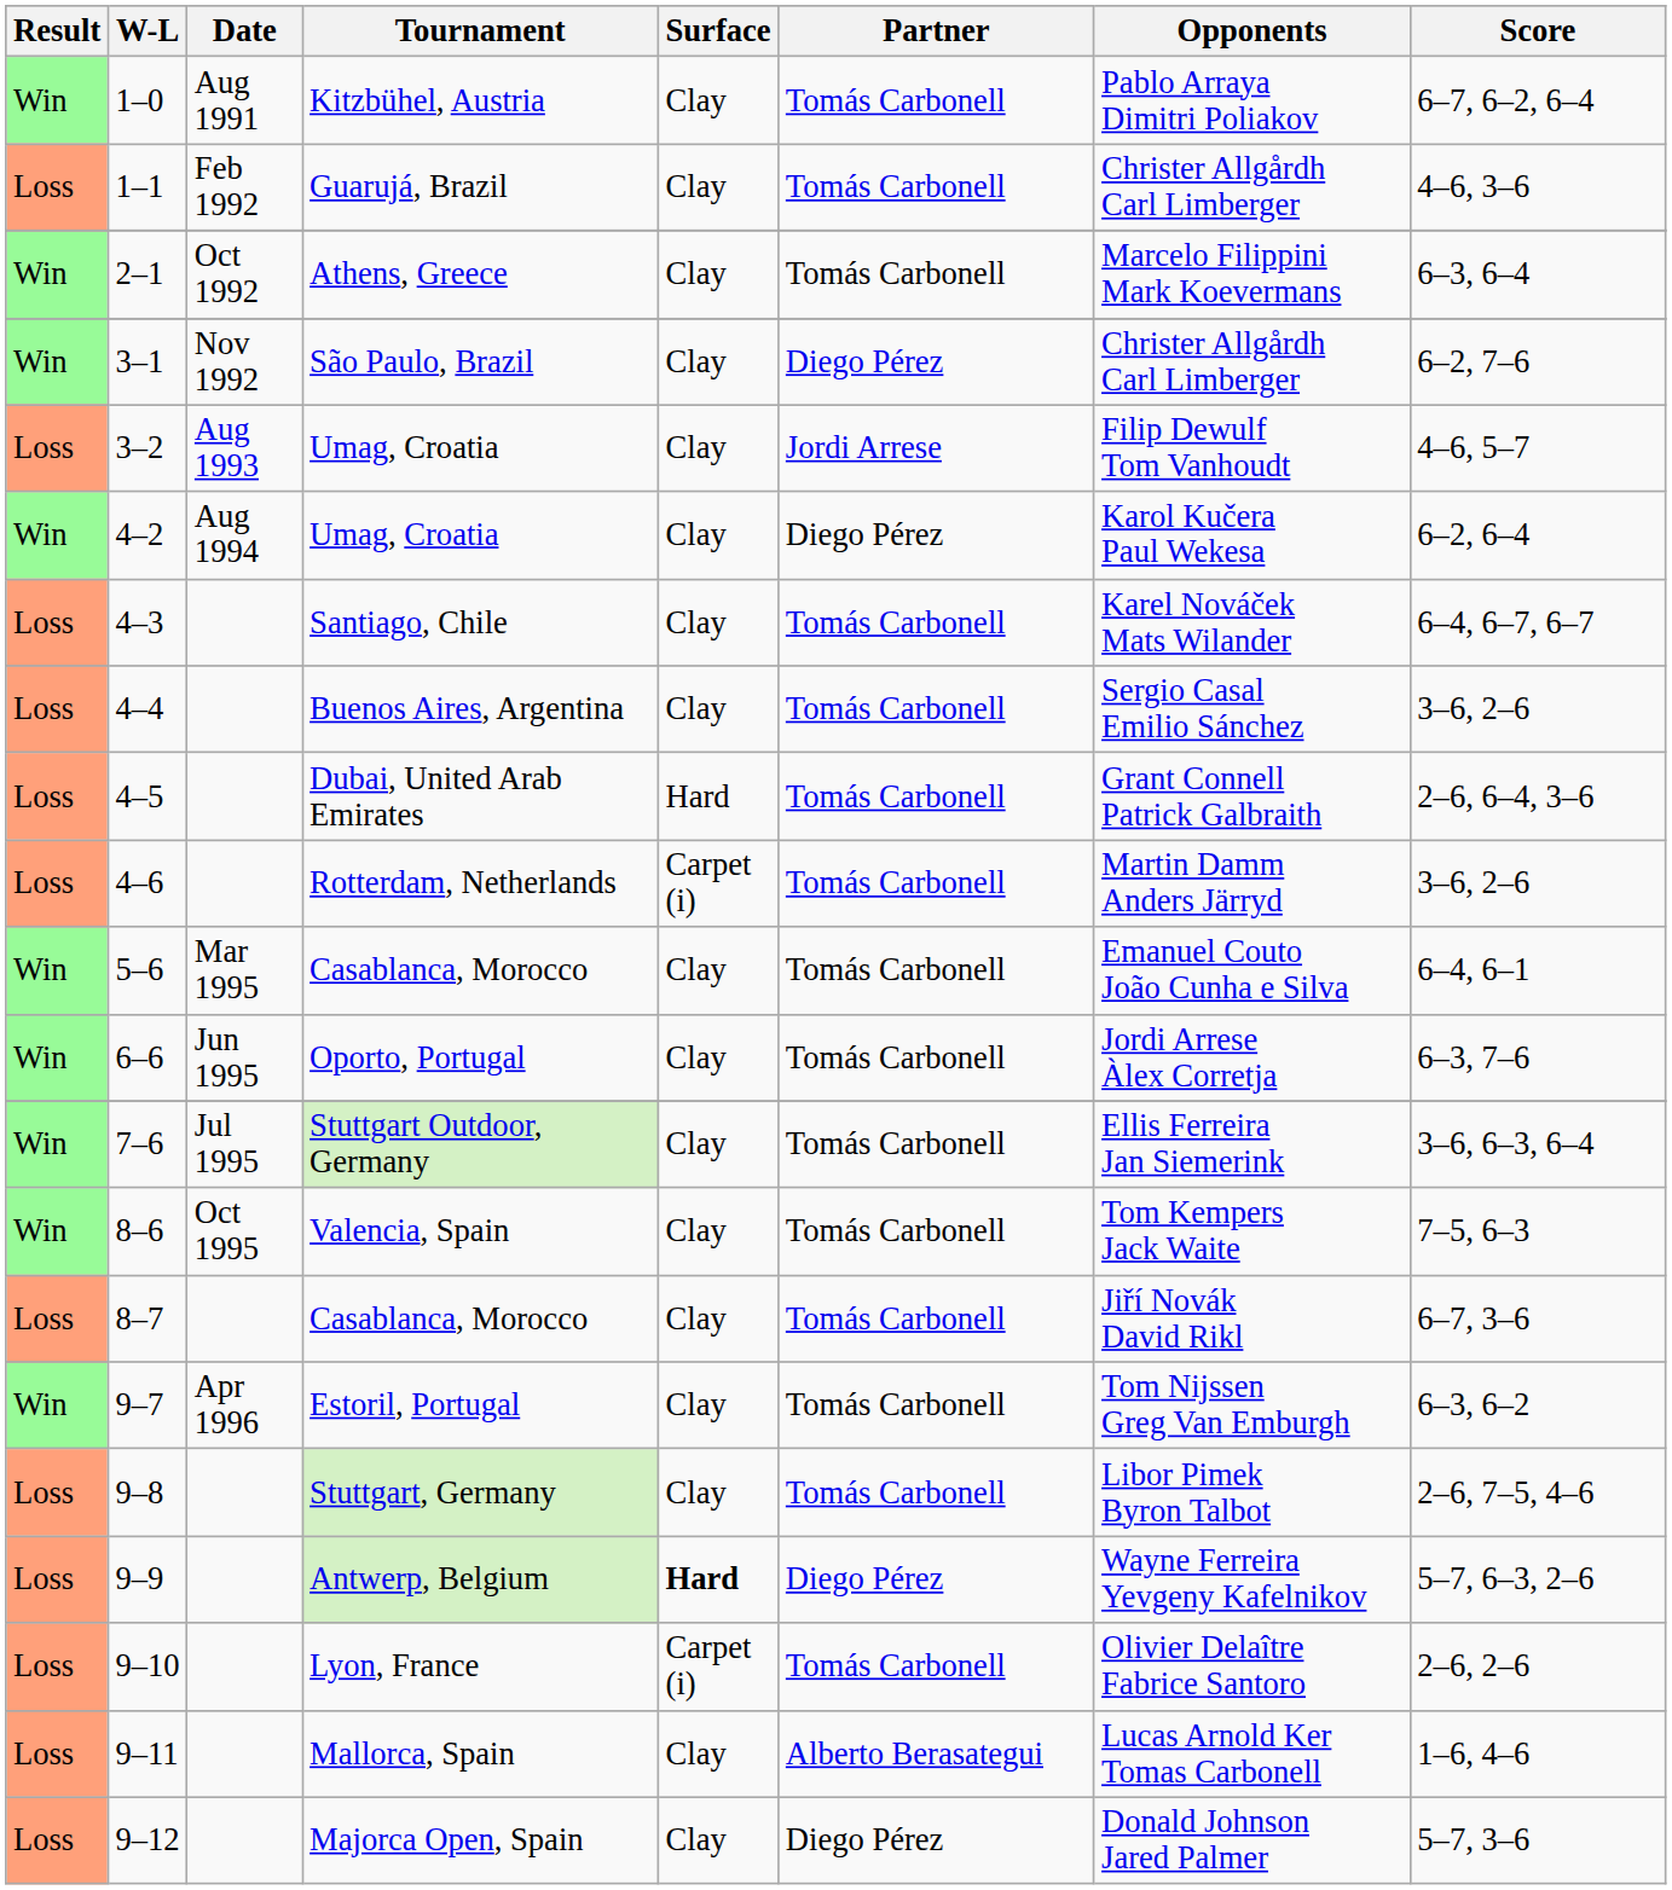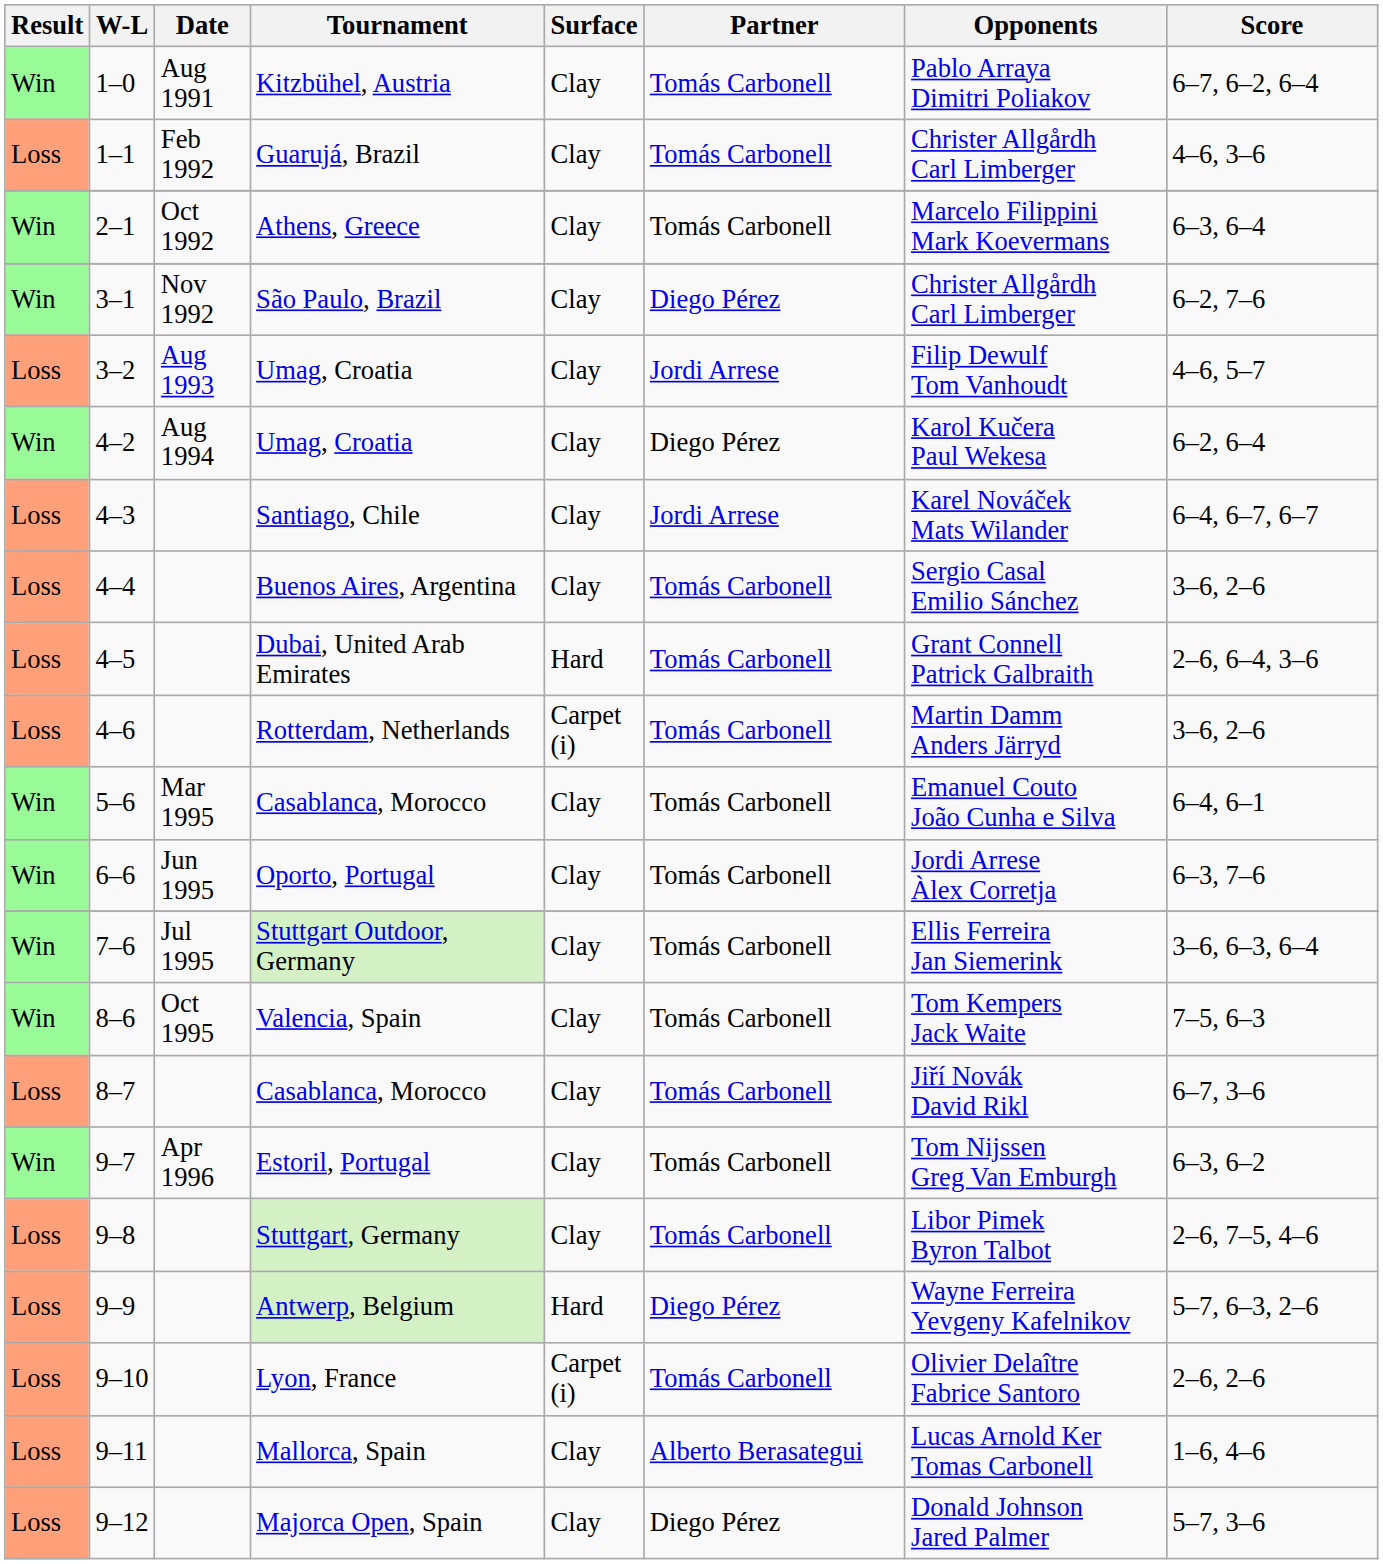Santiago, Chile | Partner: Tomás Carbonell -> Jordi Arrese
Antwerp, Belgium | Surface: bold -> normal
